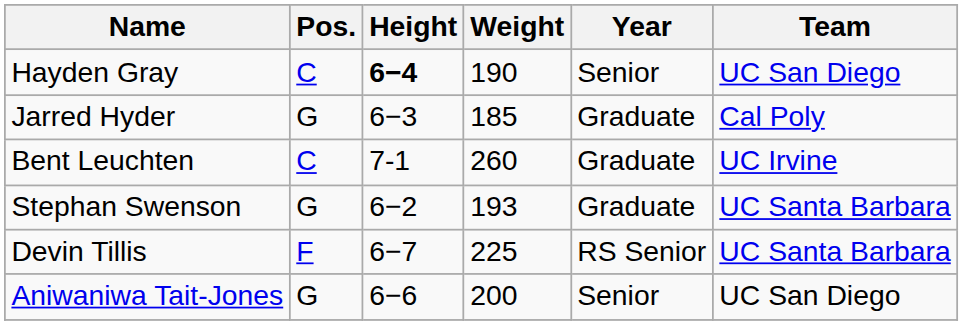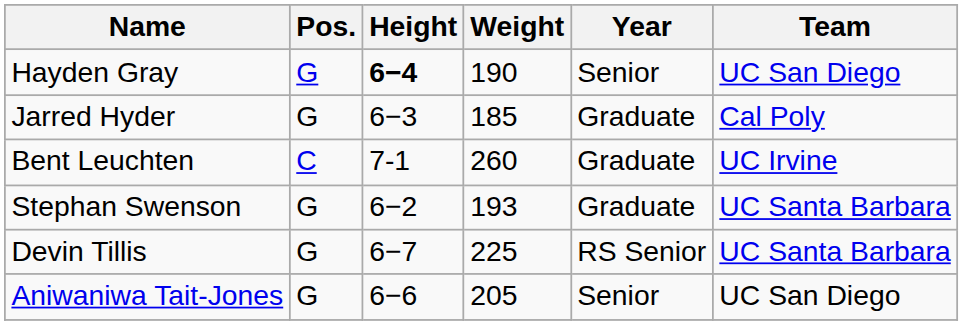Hayden Gray | Pos.: C -> G
Devin Tillis | Pos.: F -> G
Aniwaniwa Tait-Jones | Weight: 200 -> 205
